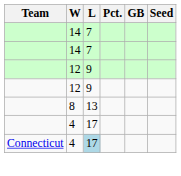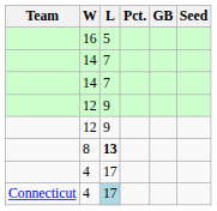+ row: 16 | 5
8 | L: normal -> bold
